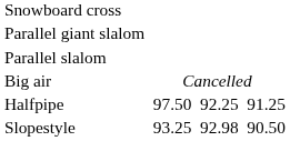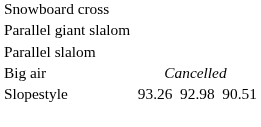- row: Halfpipe | 97.50 | 92.25 | 91.25
Slopestyle | column 3: 93.25 -> 93.26
Slopestyle | column 7: 90.50 -> 90.51
